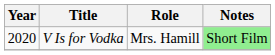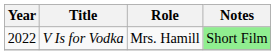V Is for Vodka | Year: 2020 -> 2022
